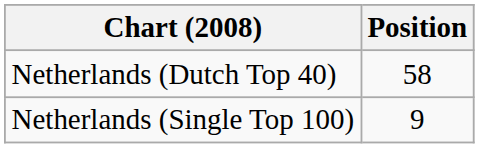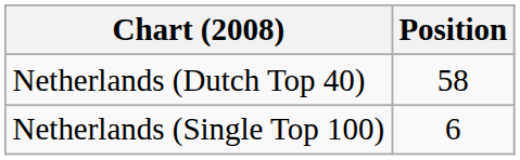Netherlands (Single Top 100) | Position: 9 -> 6
